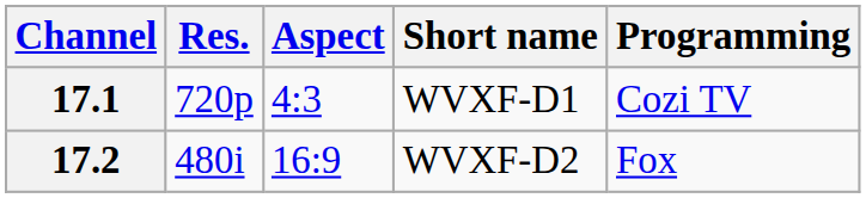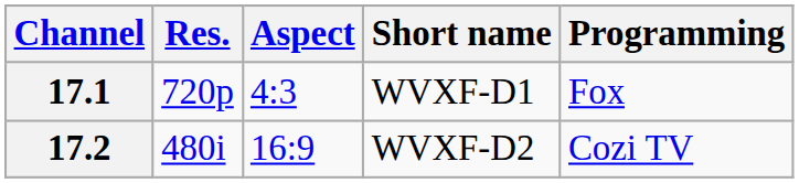17.1 | Programming: Cozi TV -> Fox
17.2 | Programming: Fox -> Cozi TV
